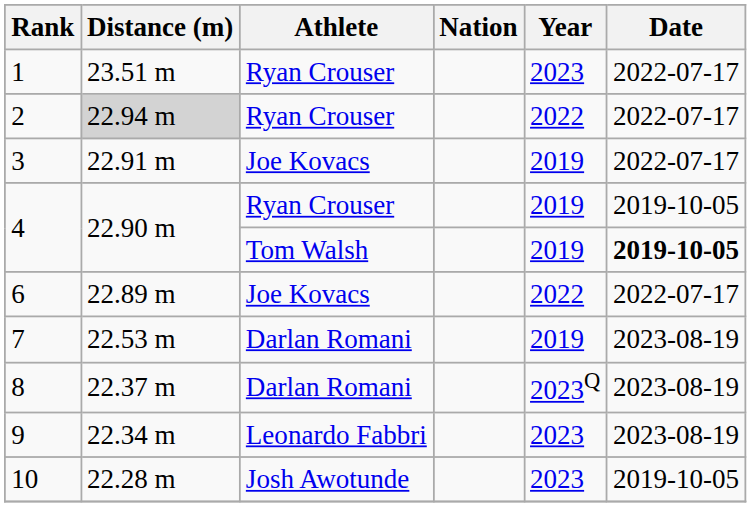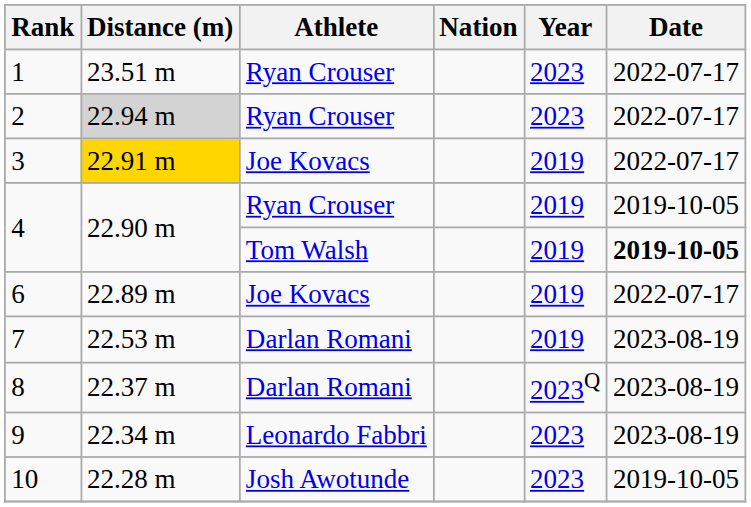2 | Year: 2022 -> 2023
3 | Distance (m): no background -> gold background
6 | Year: 2022 -> 2019
